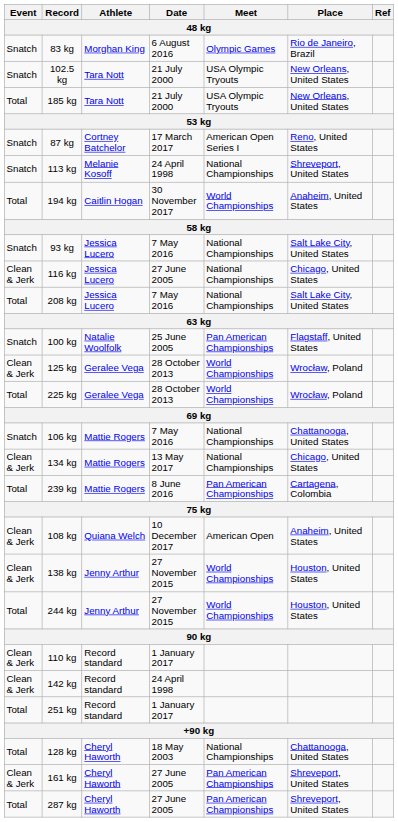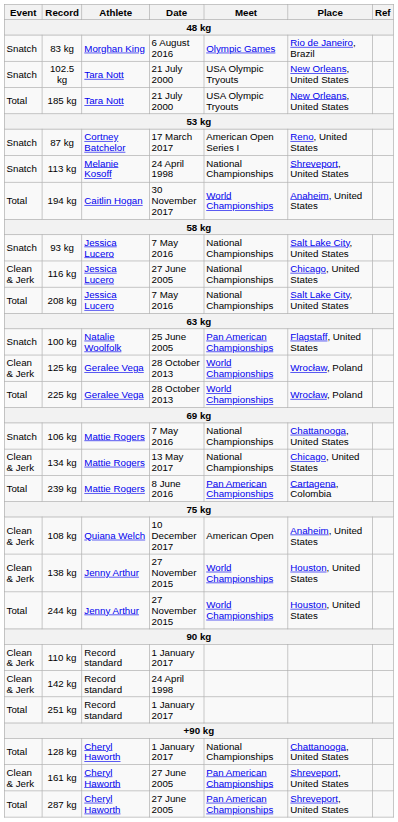128 kg | Date: 18 May 2003 -> 1 January 2017
